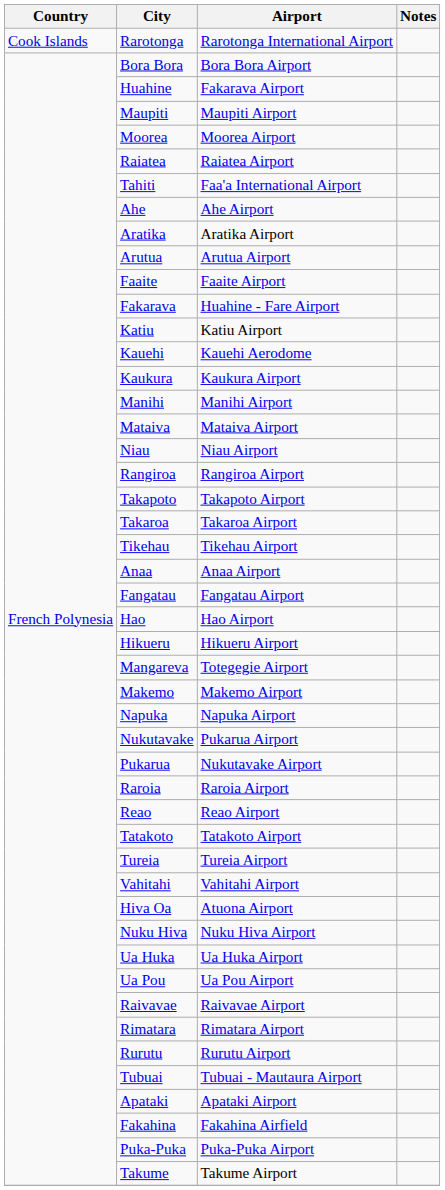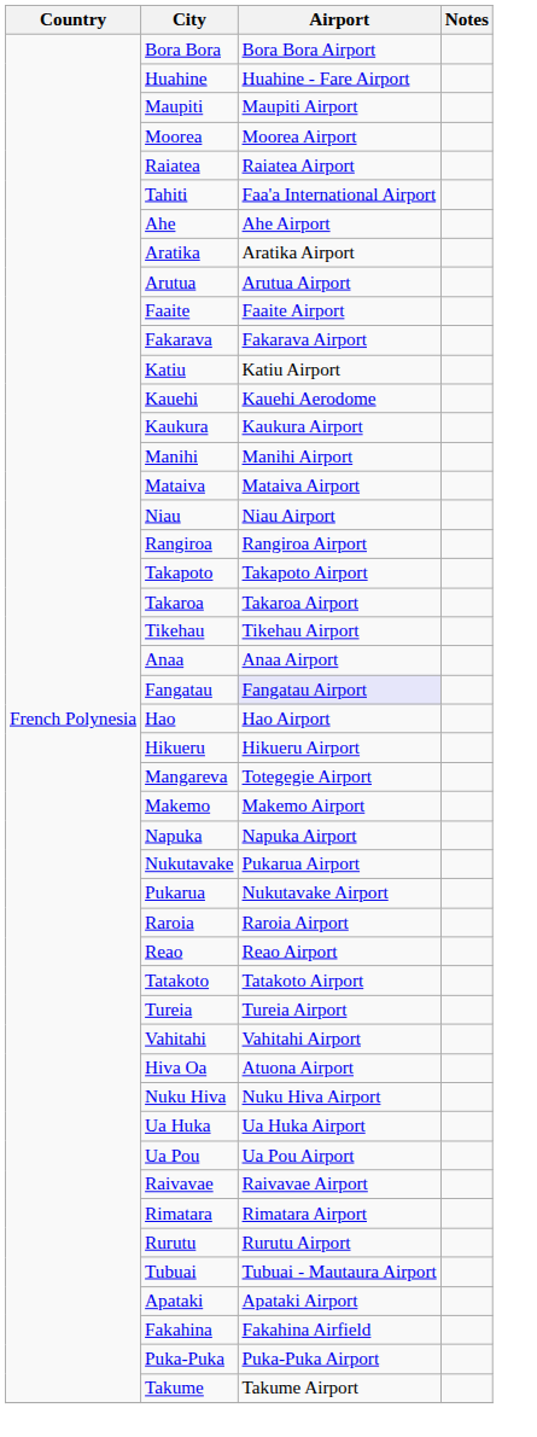- row: Cook Islands | Rarotonga | Rarotonga International Airport
Huahine | Airport: Fakarava Airport -> Huahine - Fare Airport
Fakarava | Airport: Huahine - Fare Airport -> Fakarava Airport
Fangatau | Airport: no background -> lavender background
